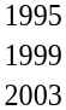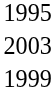rows swapped: 1999 <-> 2003
